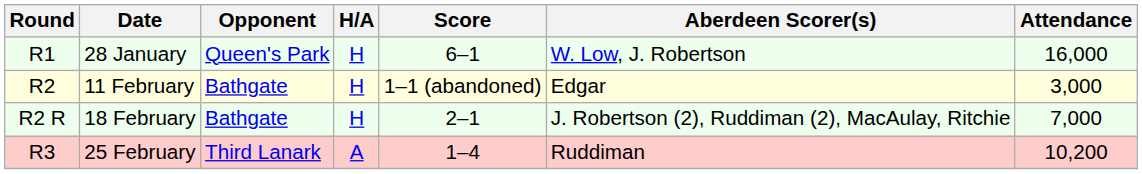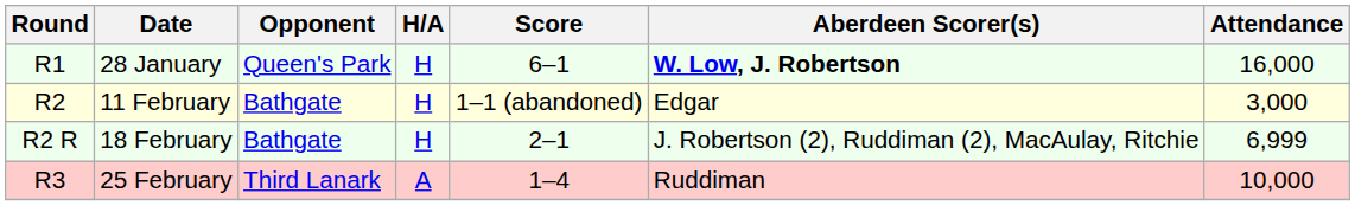28 January | Aberdeen Scorer(s): normal -> bold
18 February | Attendance: 7,000 -> 6,999
25 February | Attendance: 10,200 -> 10,000
